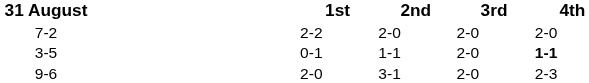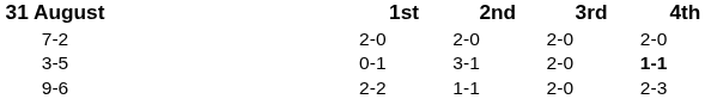7-2 | 1st: 2-2 -> 2-0
3-5 | 2nd: 1-1 -> 3-1
9-6 | 1st: 2-0 -> 2-2
9-6 | 2nd: 3-1 -> 1-1
